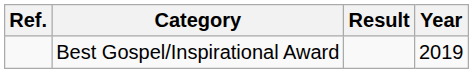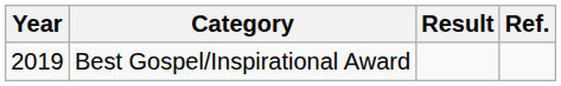columns swapped: Year <-> Ref.
